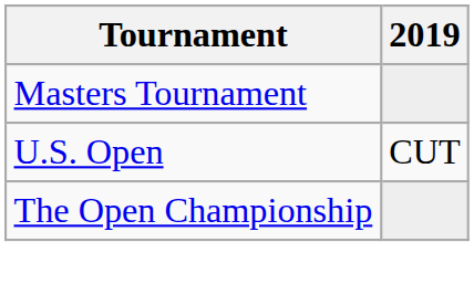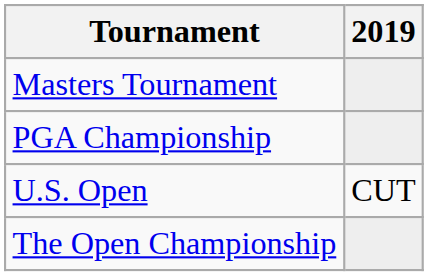+ row: PGA Championship
